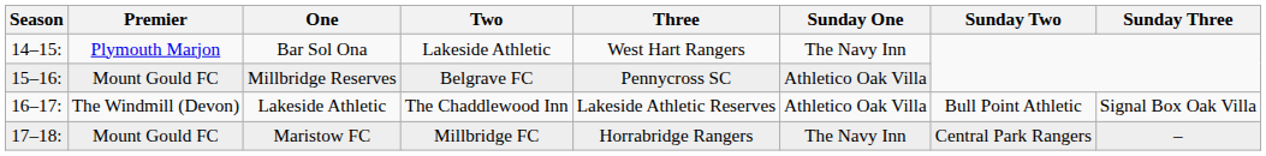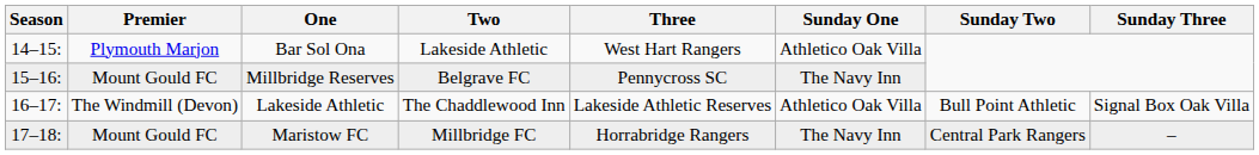Bar Sol Ona | Sunday One: The Navy Inn -> Athletico Oak Villa
Millbridge Reserves | Sunday One: Athletico Oak Villa -> The Navy Inn
